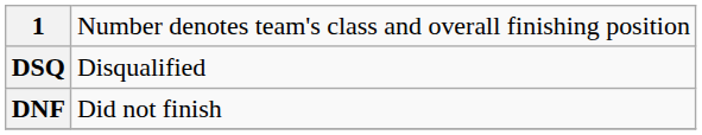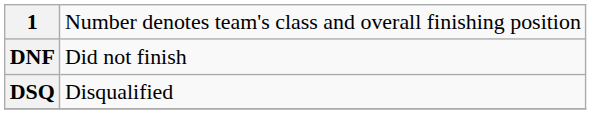rows swapped: DNF <-> DSQ
